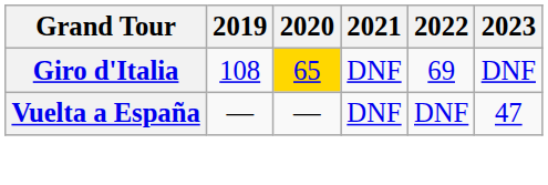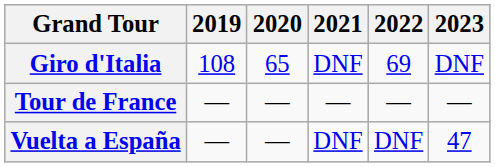Giro d'Italia | 2020: gold background -> no background
+ row: Tour de France | — | — | — | — | —
